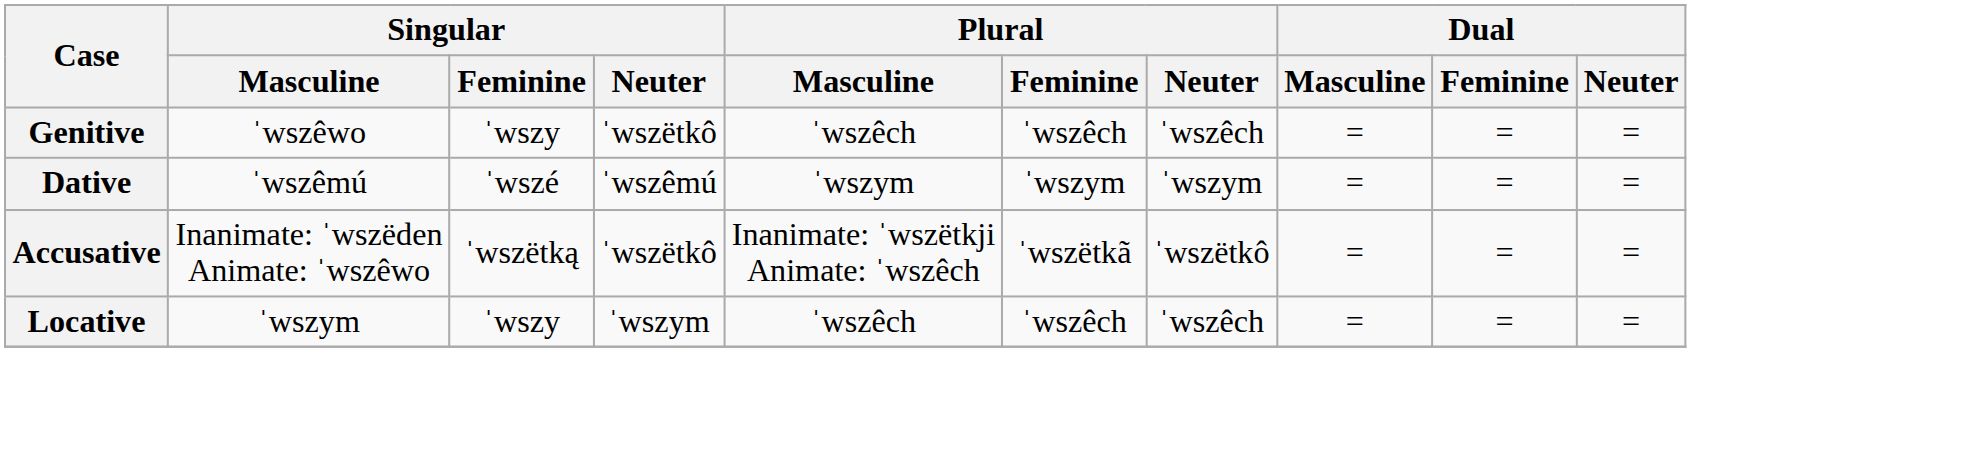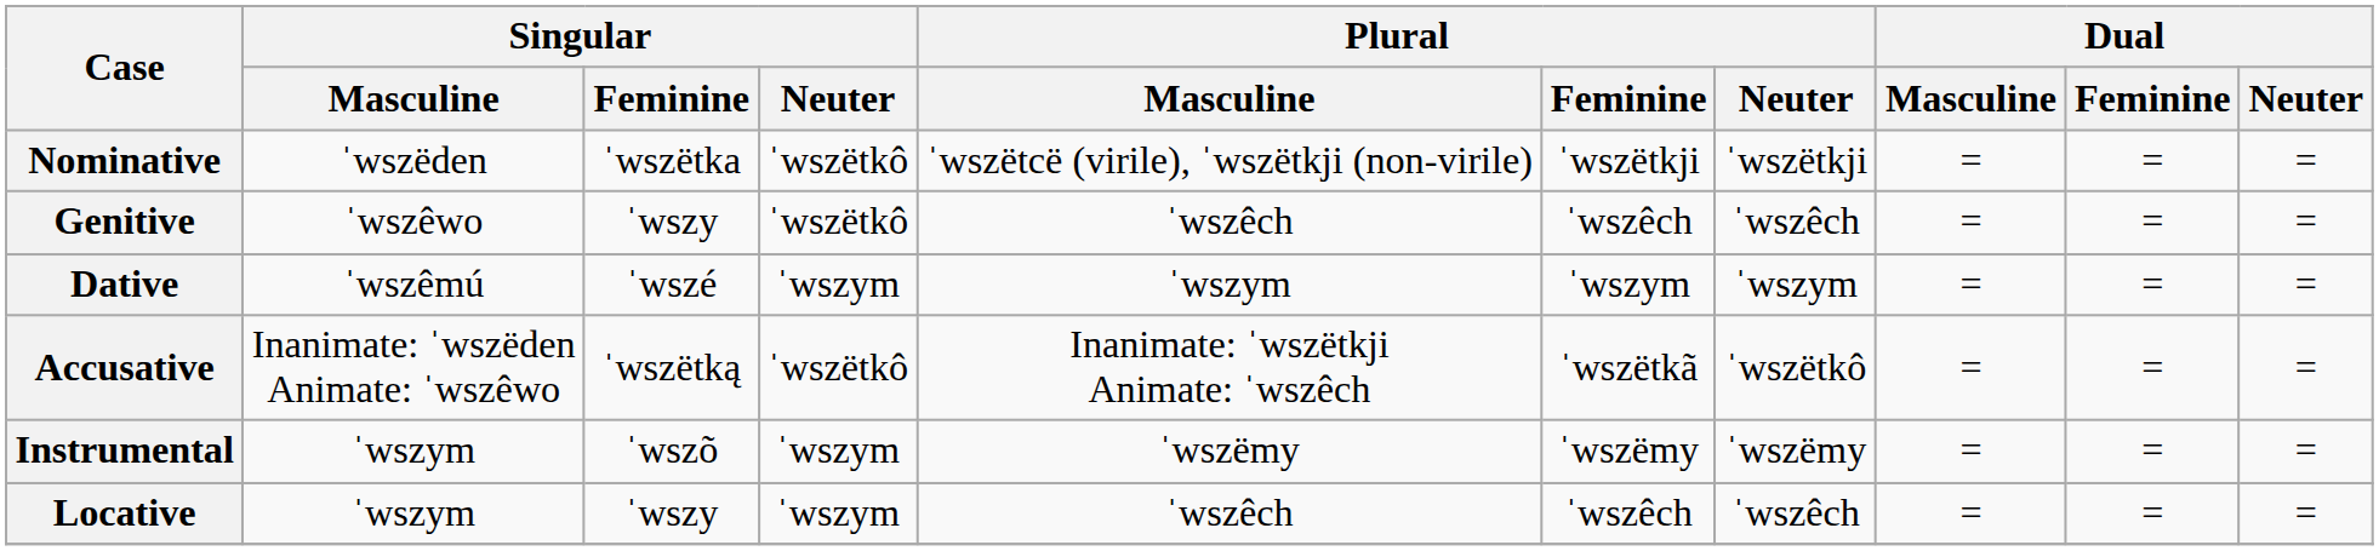+ row: Nominative | ˈwszëden | ˈwszëtka | ˈwszëtkô | ˈwszëtcë (virile), ˈwszëtkji (non-virile) | ˈwszëtkji | ˈwszëtkji | = | = | =
Dative | Singular / Neuter: ˈwszêmú -> ˈwszym
+ row: Instrumental | ˈwszym | ˈwszõ | ˈwszym | ˈwszëmy | ˈwszëmy | ˈwszëmy | = | = | =
